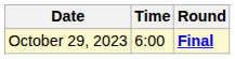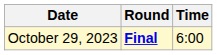columns swapped: Time <-> Round
